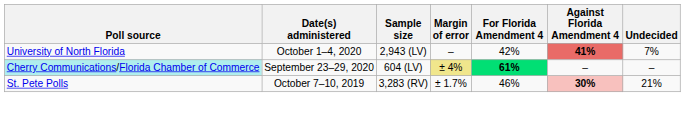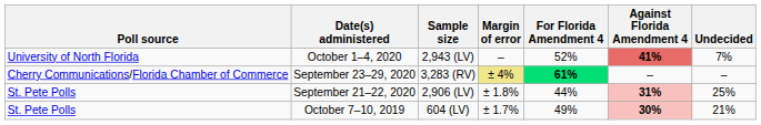October 1–4, 2020 | For Florida Amendment 4: 42% -> 52%
September 23–29, 2020 | Poll source: paleturquoise background -> no background
September 23–29, 2020 | Sample size: 604 (LV) -> 3,283 (RV)
+ row: St. Pete Polls | September 21–22, 2020 | 2,906 (LV) | ± 1.8% | 44% | 31% | 25%
October 7–10, 2019 | Sample size: 3,283 (RV) -> 604 (LV)
October 7–10, 2019 | For Florida Amendment 4: 46% -> 49%
